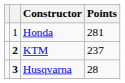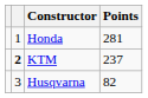Husqvarna | column 2: bold -> normal
Husqvarna | Points: 28 -> 82
